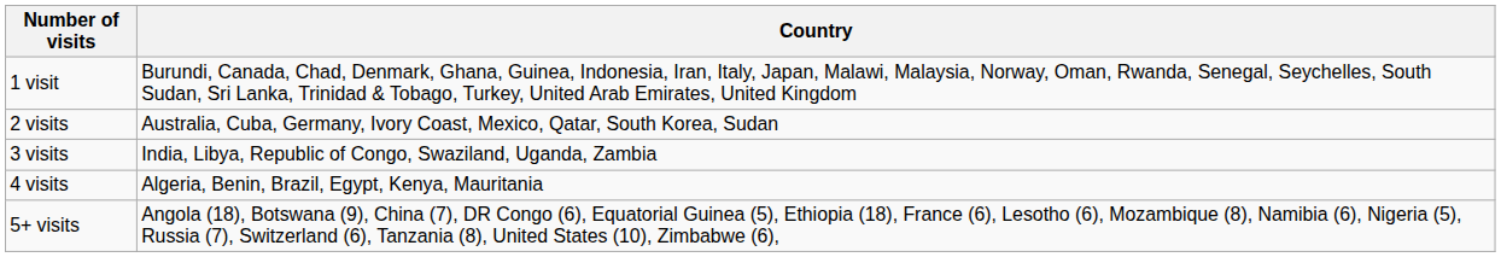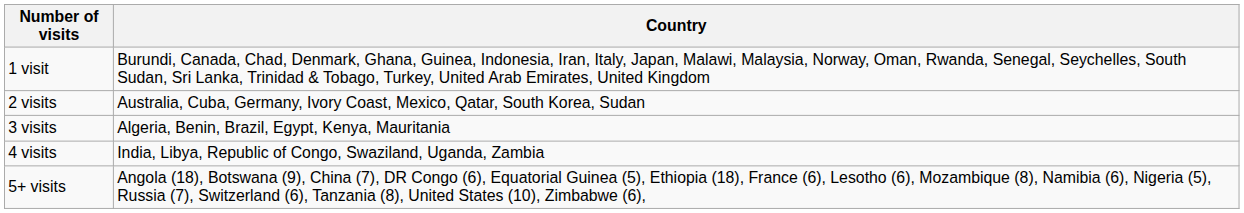3 visits | Country: India, Libya, Republic of Congo, Swaziland, Uganda, Zambia -> Algeria, Benin, Brazil, Egypt, Kenya, Mauritania
4 visits | Country: Algeria, Benin, Brazil, Egypt, Kenya, Mauritania -> India, Libya, Republic of Congo, Swaziland, Uganda, Zambia
